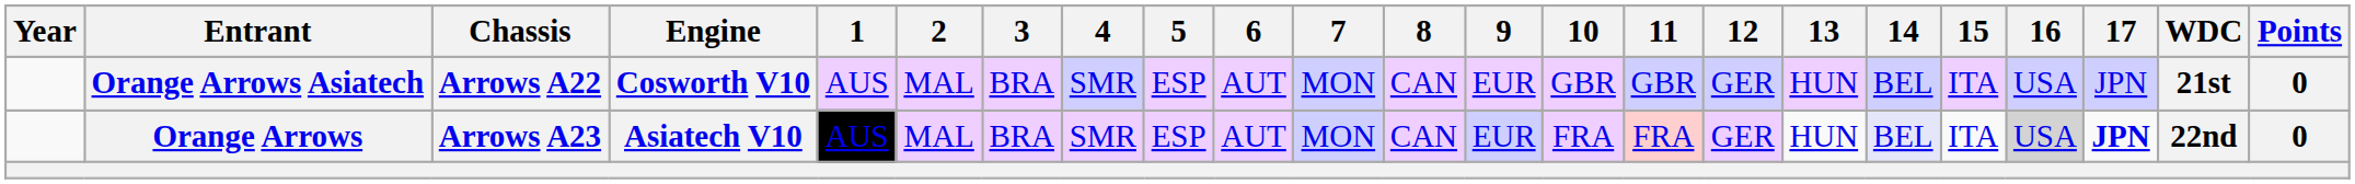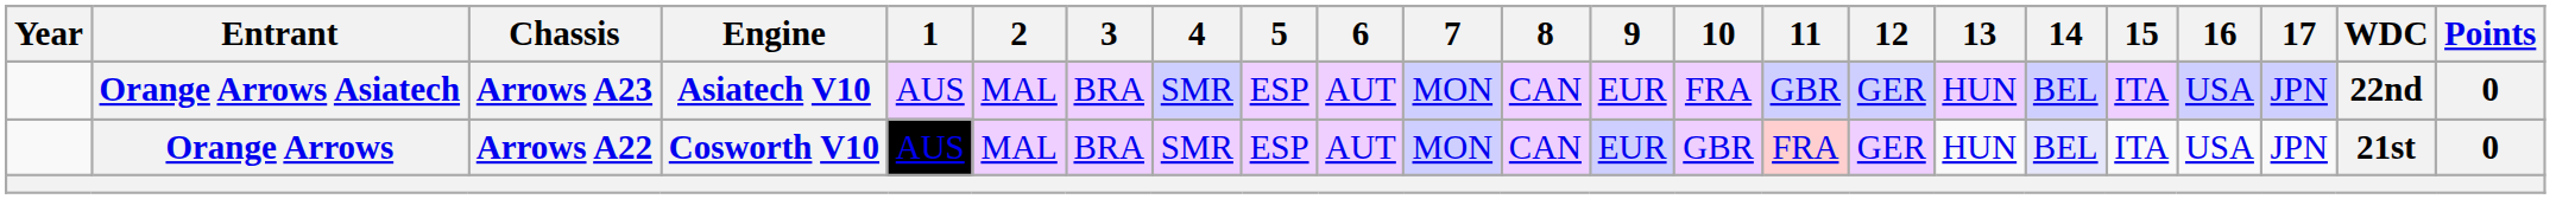Orange Arrows Asiatech | Chassis: Arrows A22 -> Arrows A23
Orange Arrows Asiatech | Engine: Cosworth V10 -> Asiatech V10
Orange Arrows Asiatech | 10: GBR -> FRA
Orange Arrows Asiatech | WDC: 21st -> 22nd
Orange Arrows | Chassis: Arrows A23 -> Arrows A22
Orange Arrows | Engine: Asiatech V10 -> Cosworth V10
Orange Arrows | 10: FRA -> GBR
Orange Arrows | 16: lightgrey background -> no background
Orange Arrows | 17: bold -> normal
Orange Arrows | WDC: 22nd -> 21st
